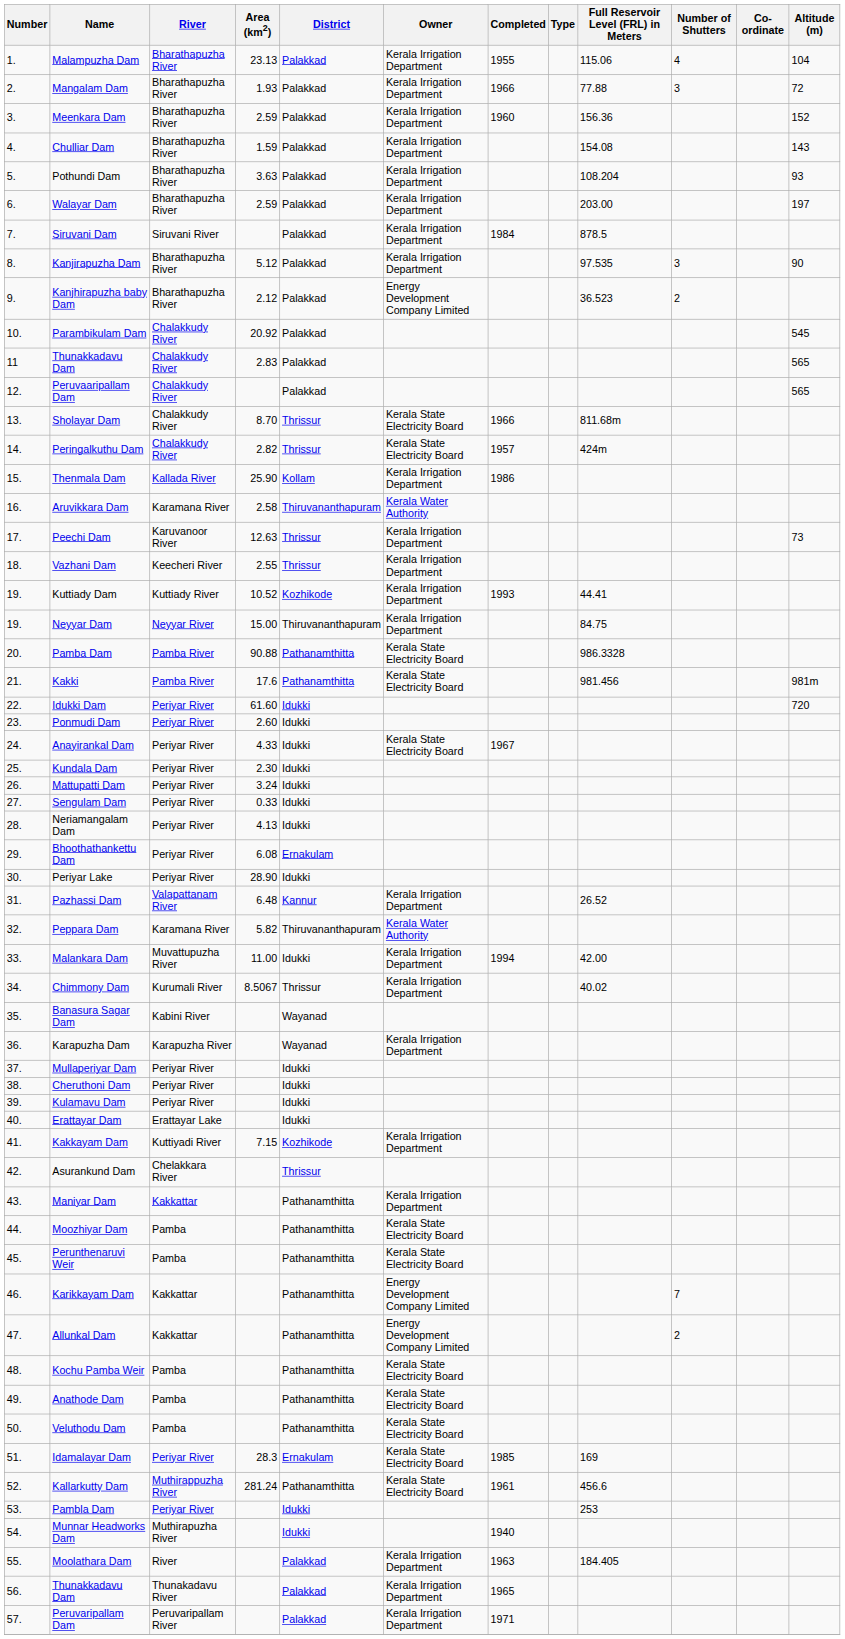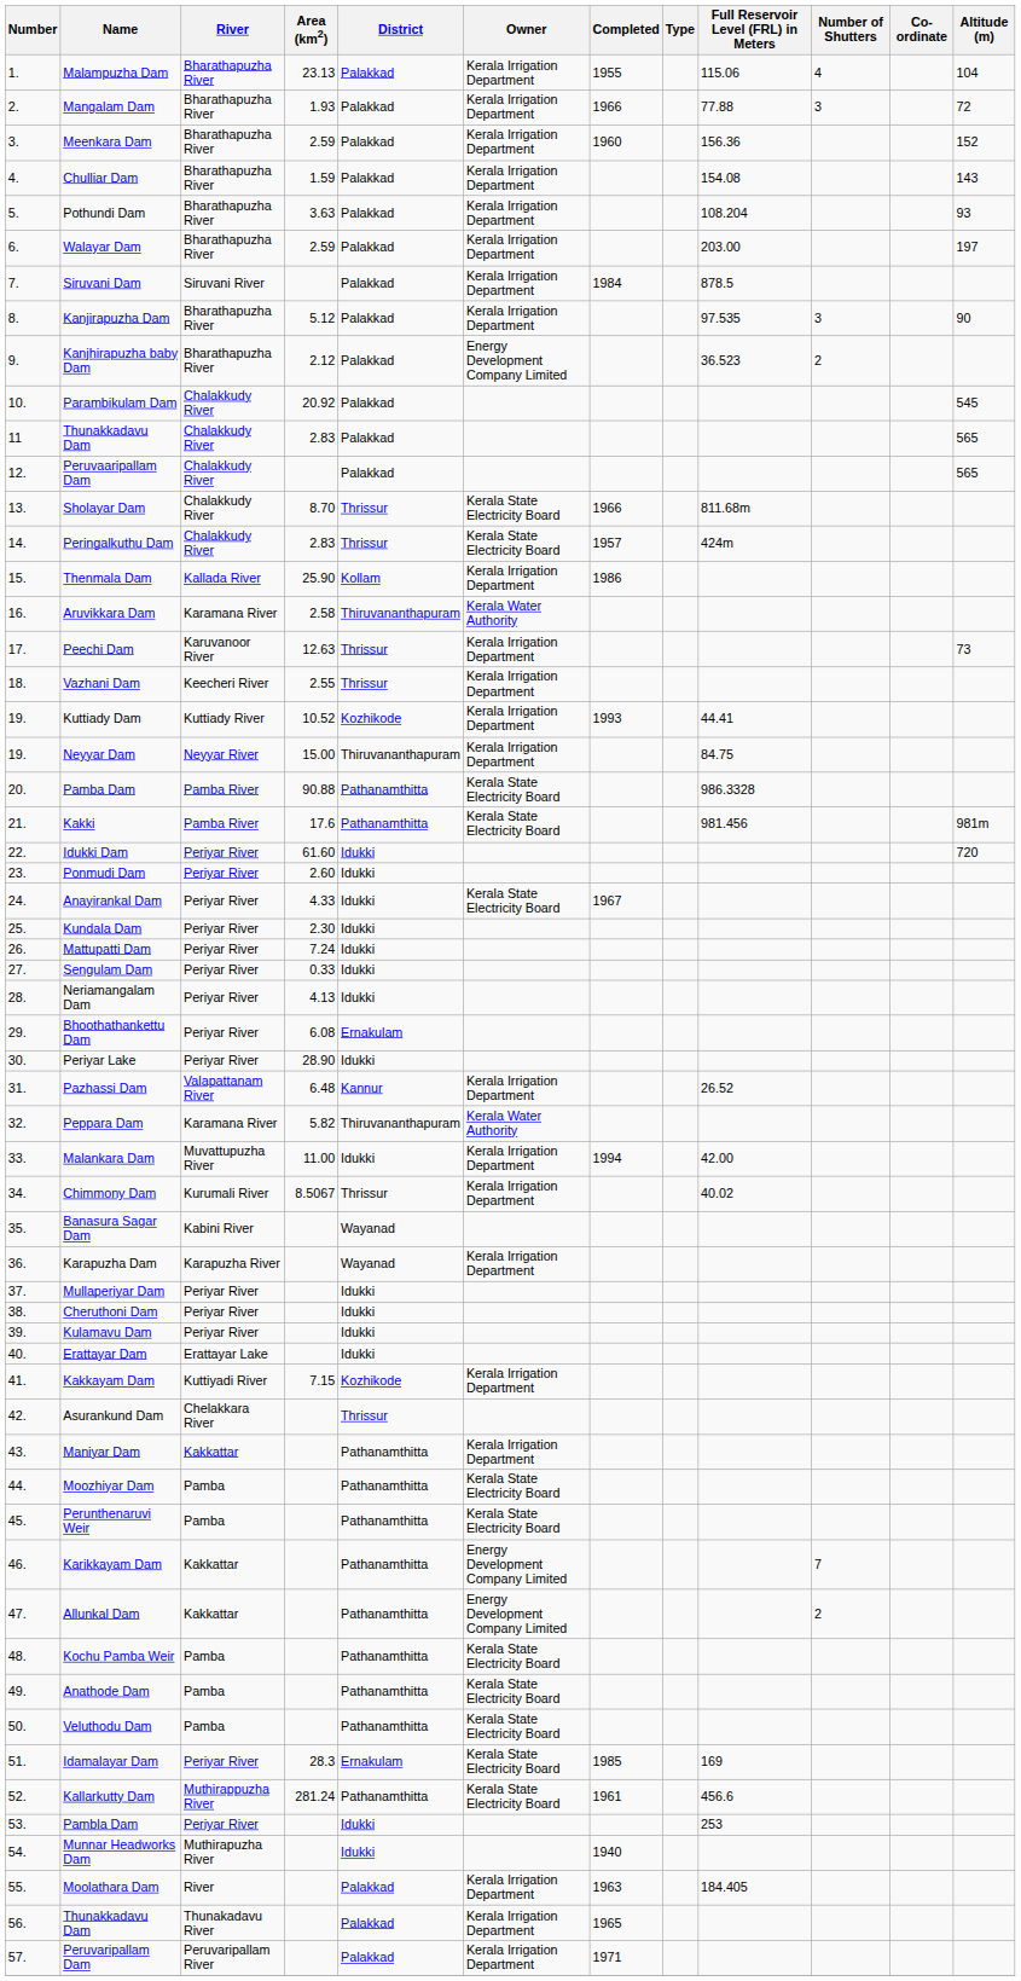Peringalkuthu Dam | Area (km2): 2.82 -> 2.83
Mattupatti Dam | Area (km2): 3.24 -> 7.24
